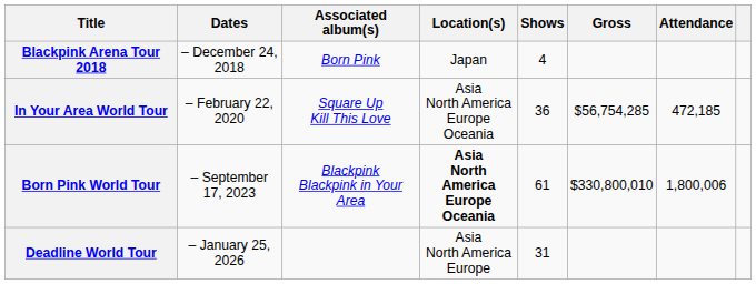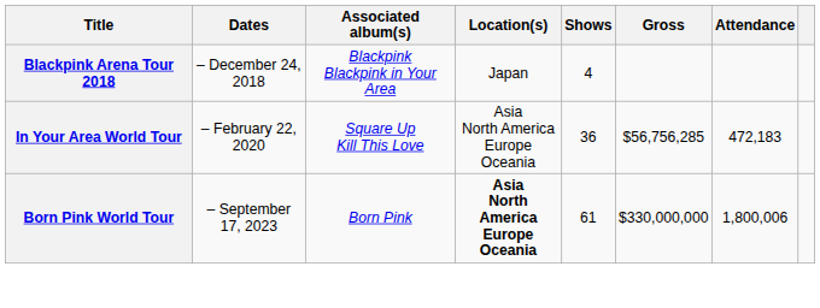Blackpink Arena Tour 2018 | Associated album(s): Born Pink -> Blackpink Blackpink in Your Area
In Your Area World Tour | Gross: $56,754,285 -> $56,756,285
In Your Area World Tour | Attendance: 472,185 -> 472,183
Born Pink World Tour | Associated album(s): Blackpink Blackpink in Your Area -> Born Pink
Born Pink World Tour | Gross: $330,800,010 -> $330,000,000
- row: Deadline World Tour | – January 25, 2026 | Asia North America Europe | 31
